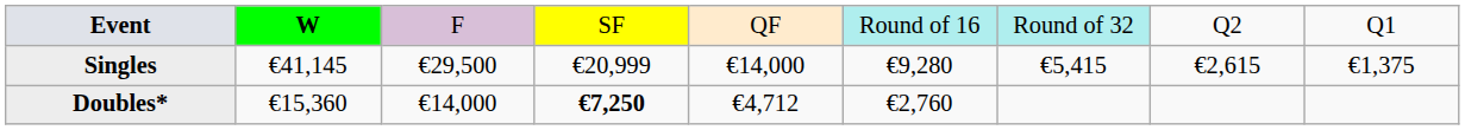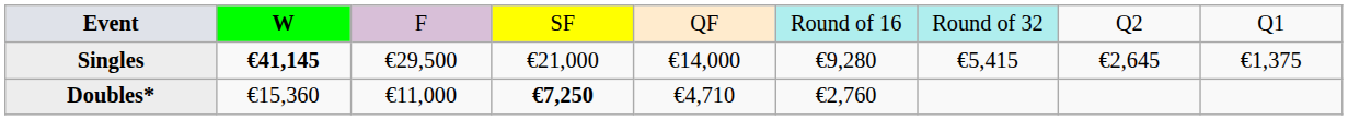Singles | column 2: normal -> bold
Singles | column 4: €20,999 -> €21,000
Singles | column 8: €2,615 -> €2,645
Doubles* | column 3: €14,000 -> €11,000
Doubles* | column 5: €4,712 -> €4,710
